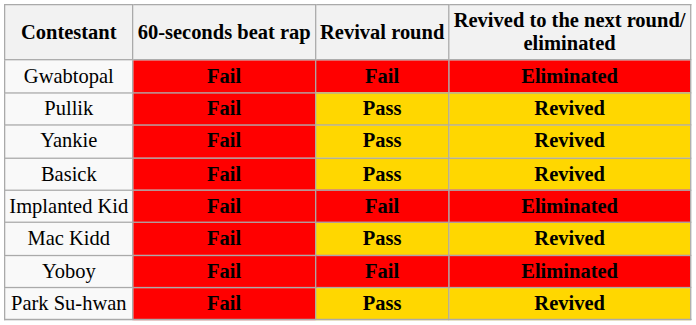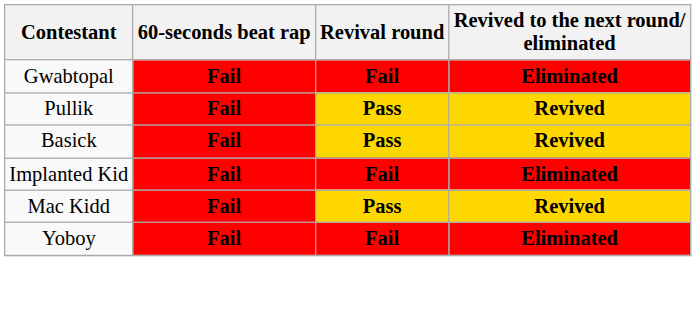- row: Yankie | Fail | Pass | Revived
- row: Park Su-hwan | Fail | Pass | Revived
